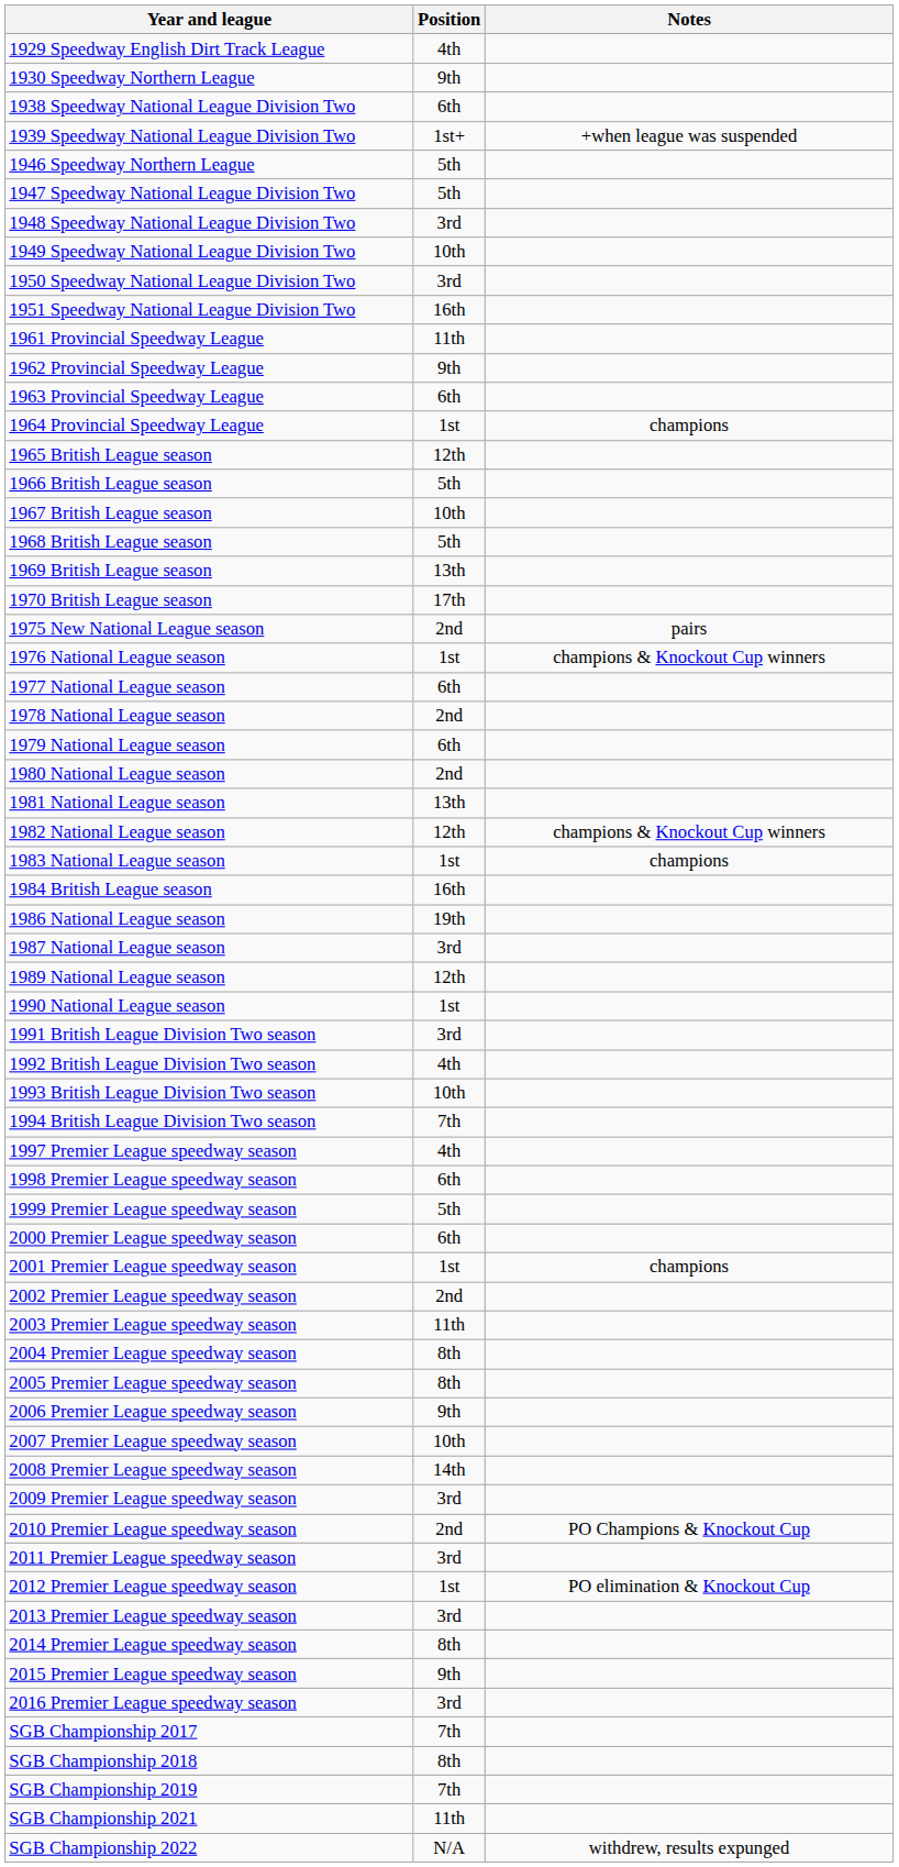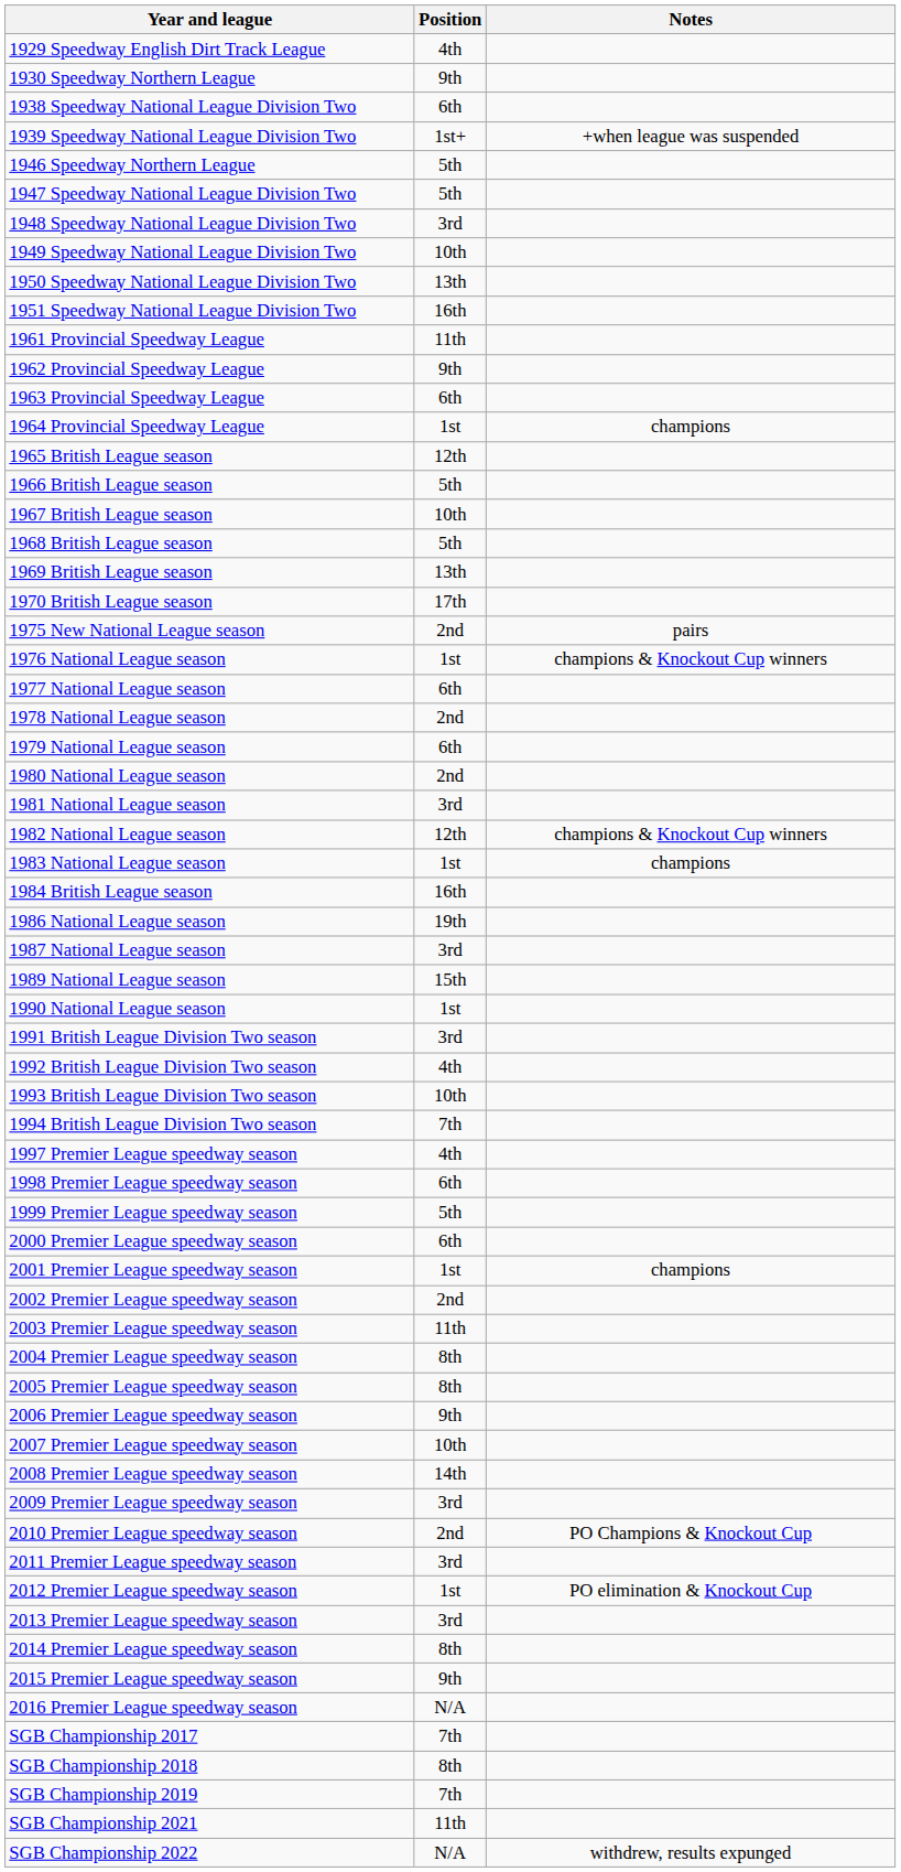1950 Speedway National League Division Two | Position: 3rd -> 13th
1981 National League season | Position: 13th -> 3rd
1989 National League season | Position: 12th -> 15th
2016 Premier League speedway season | Position: 3rd -> N/A
